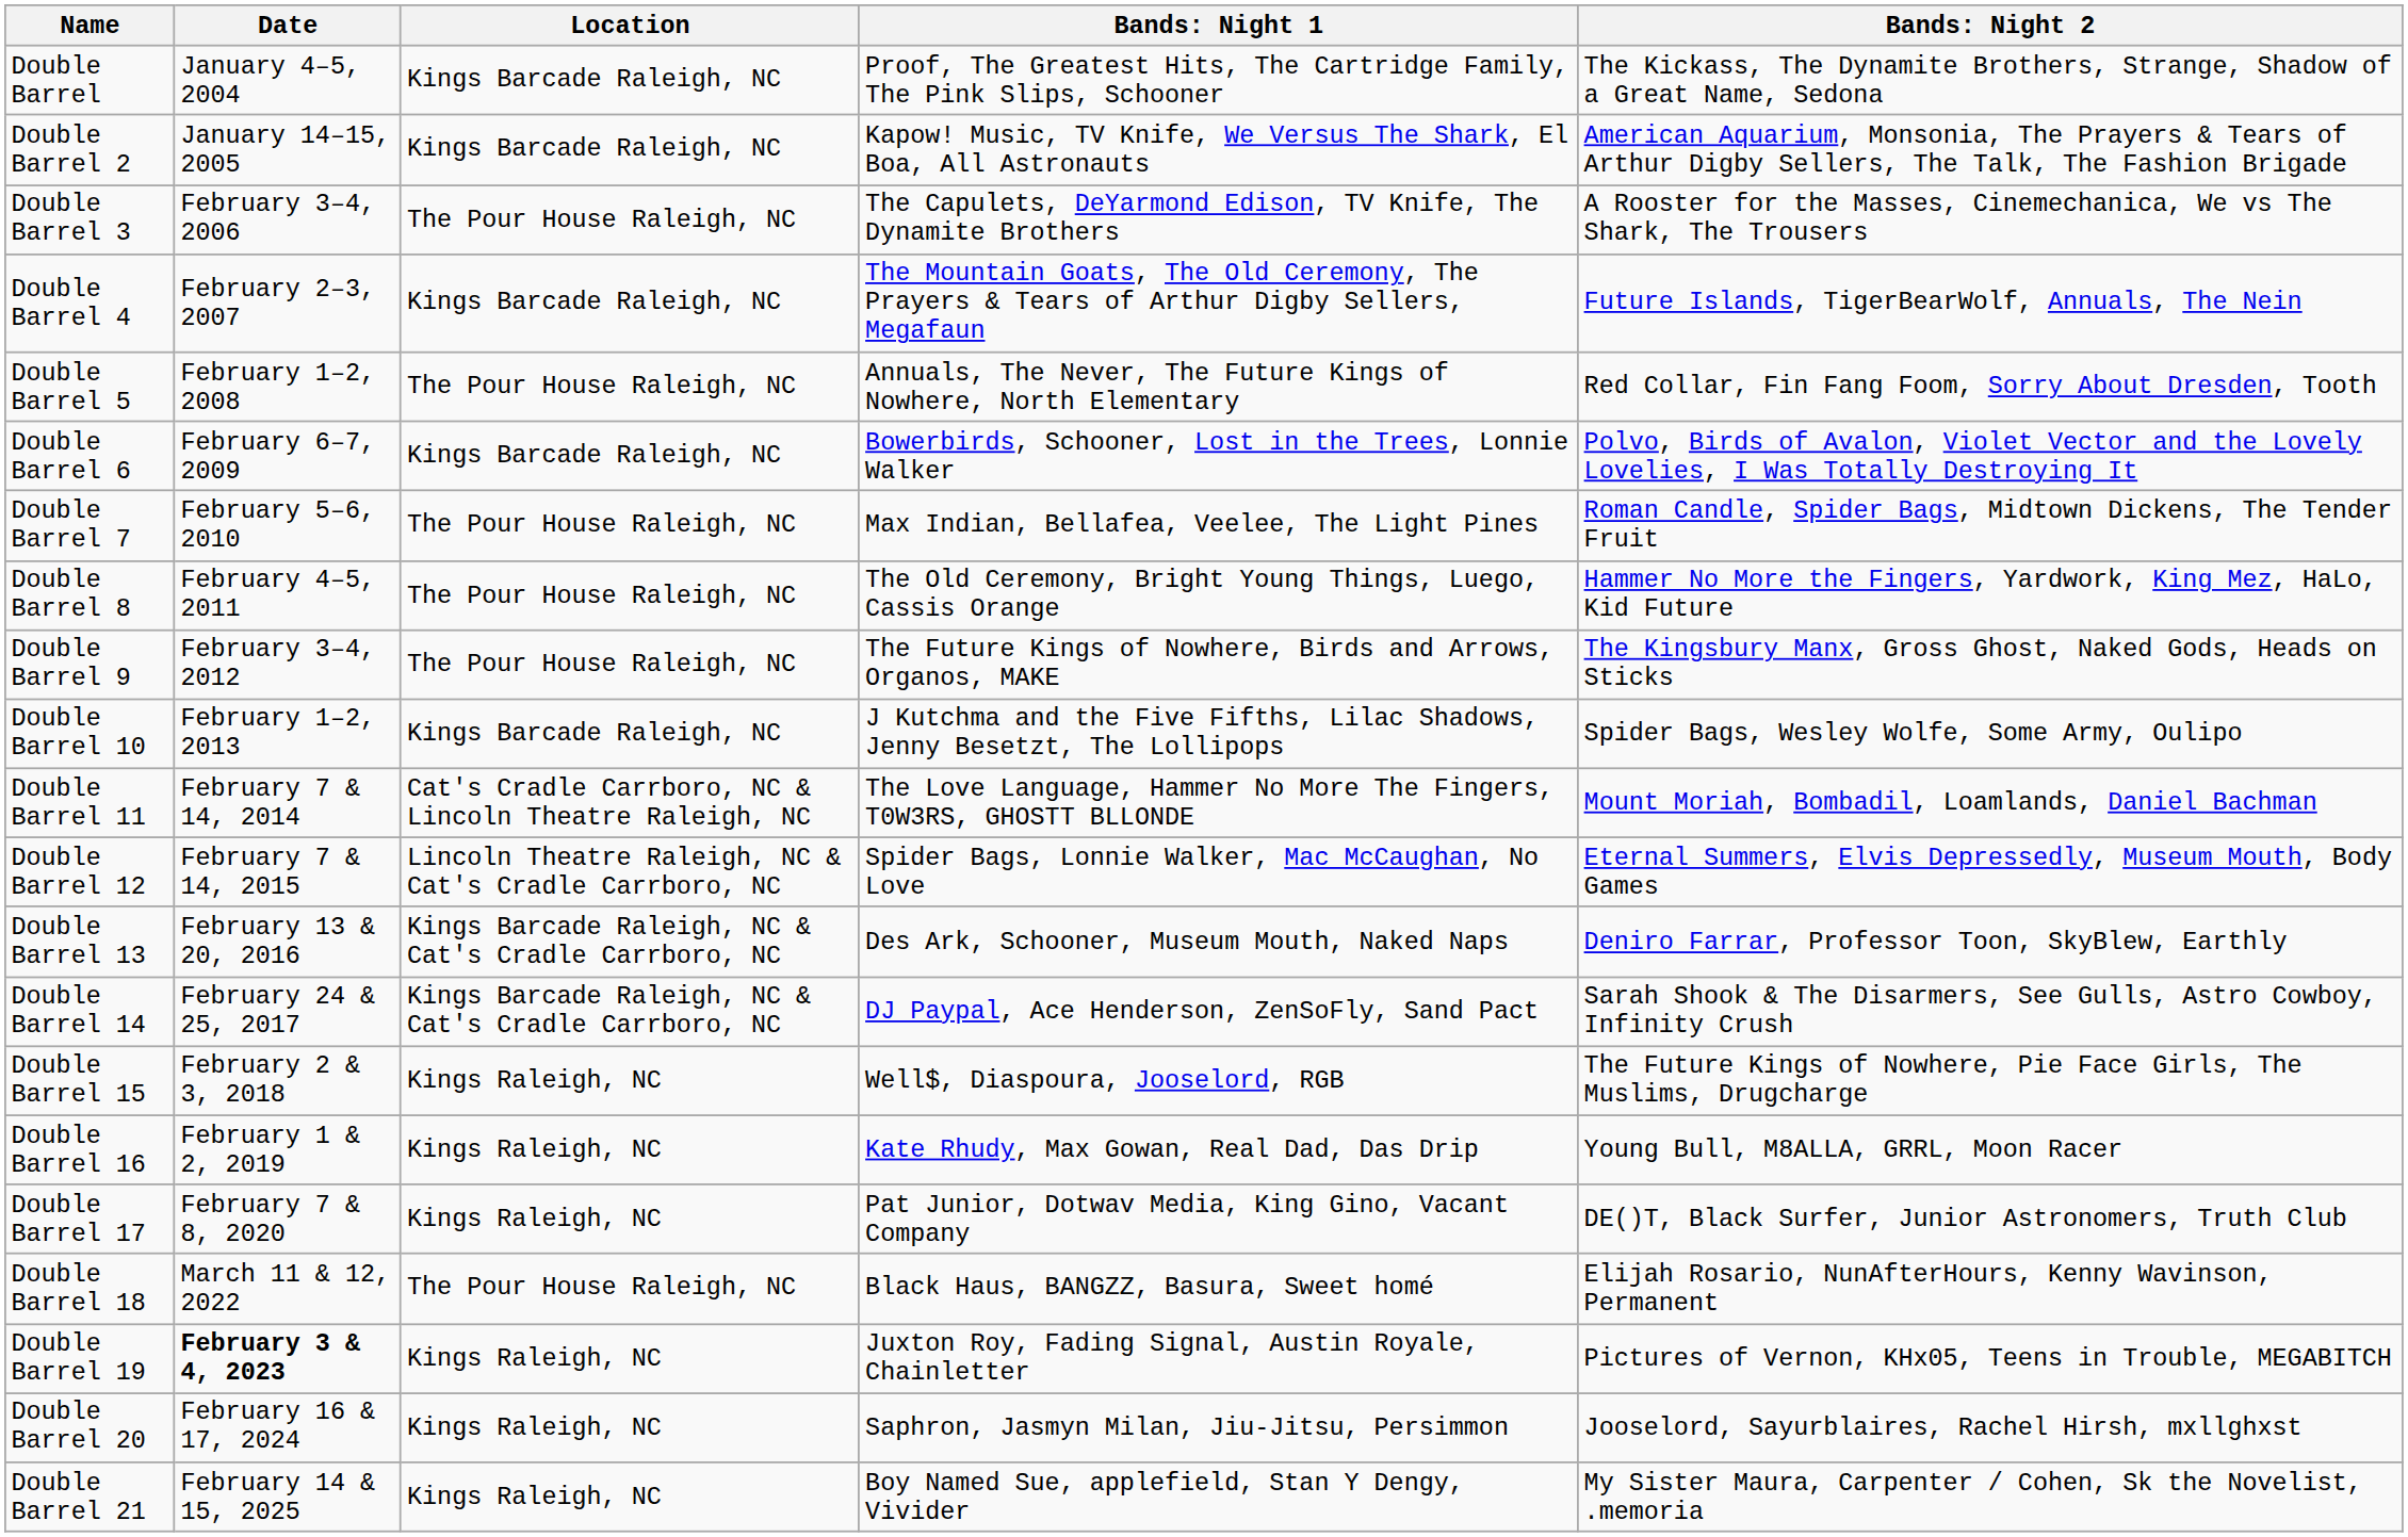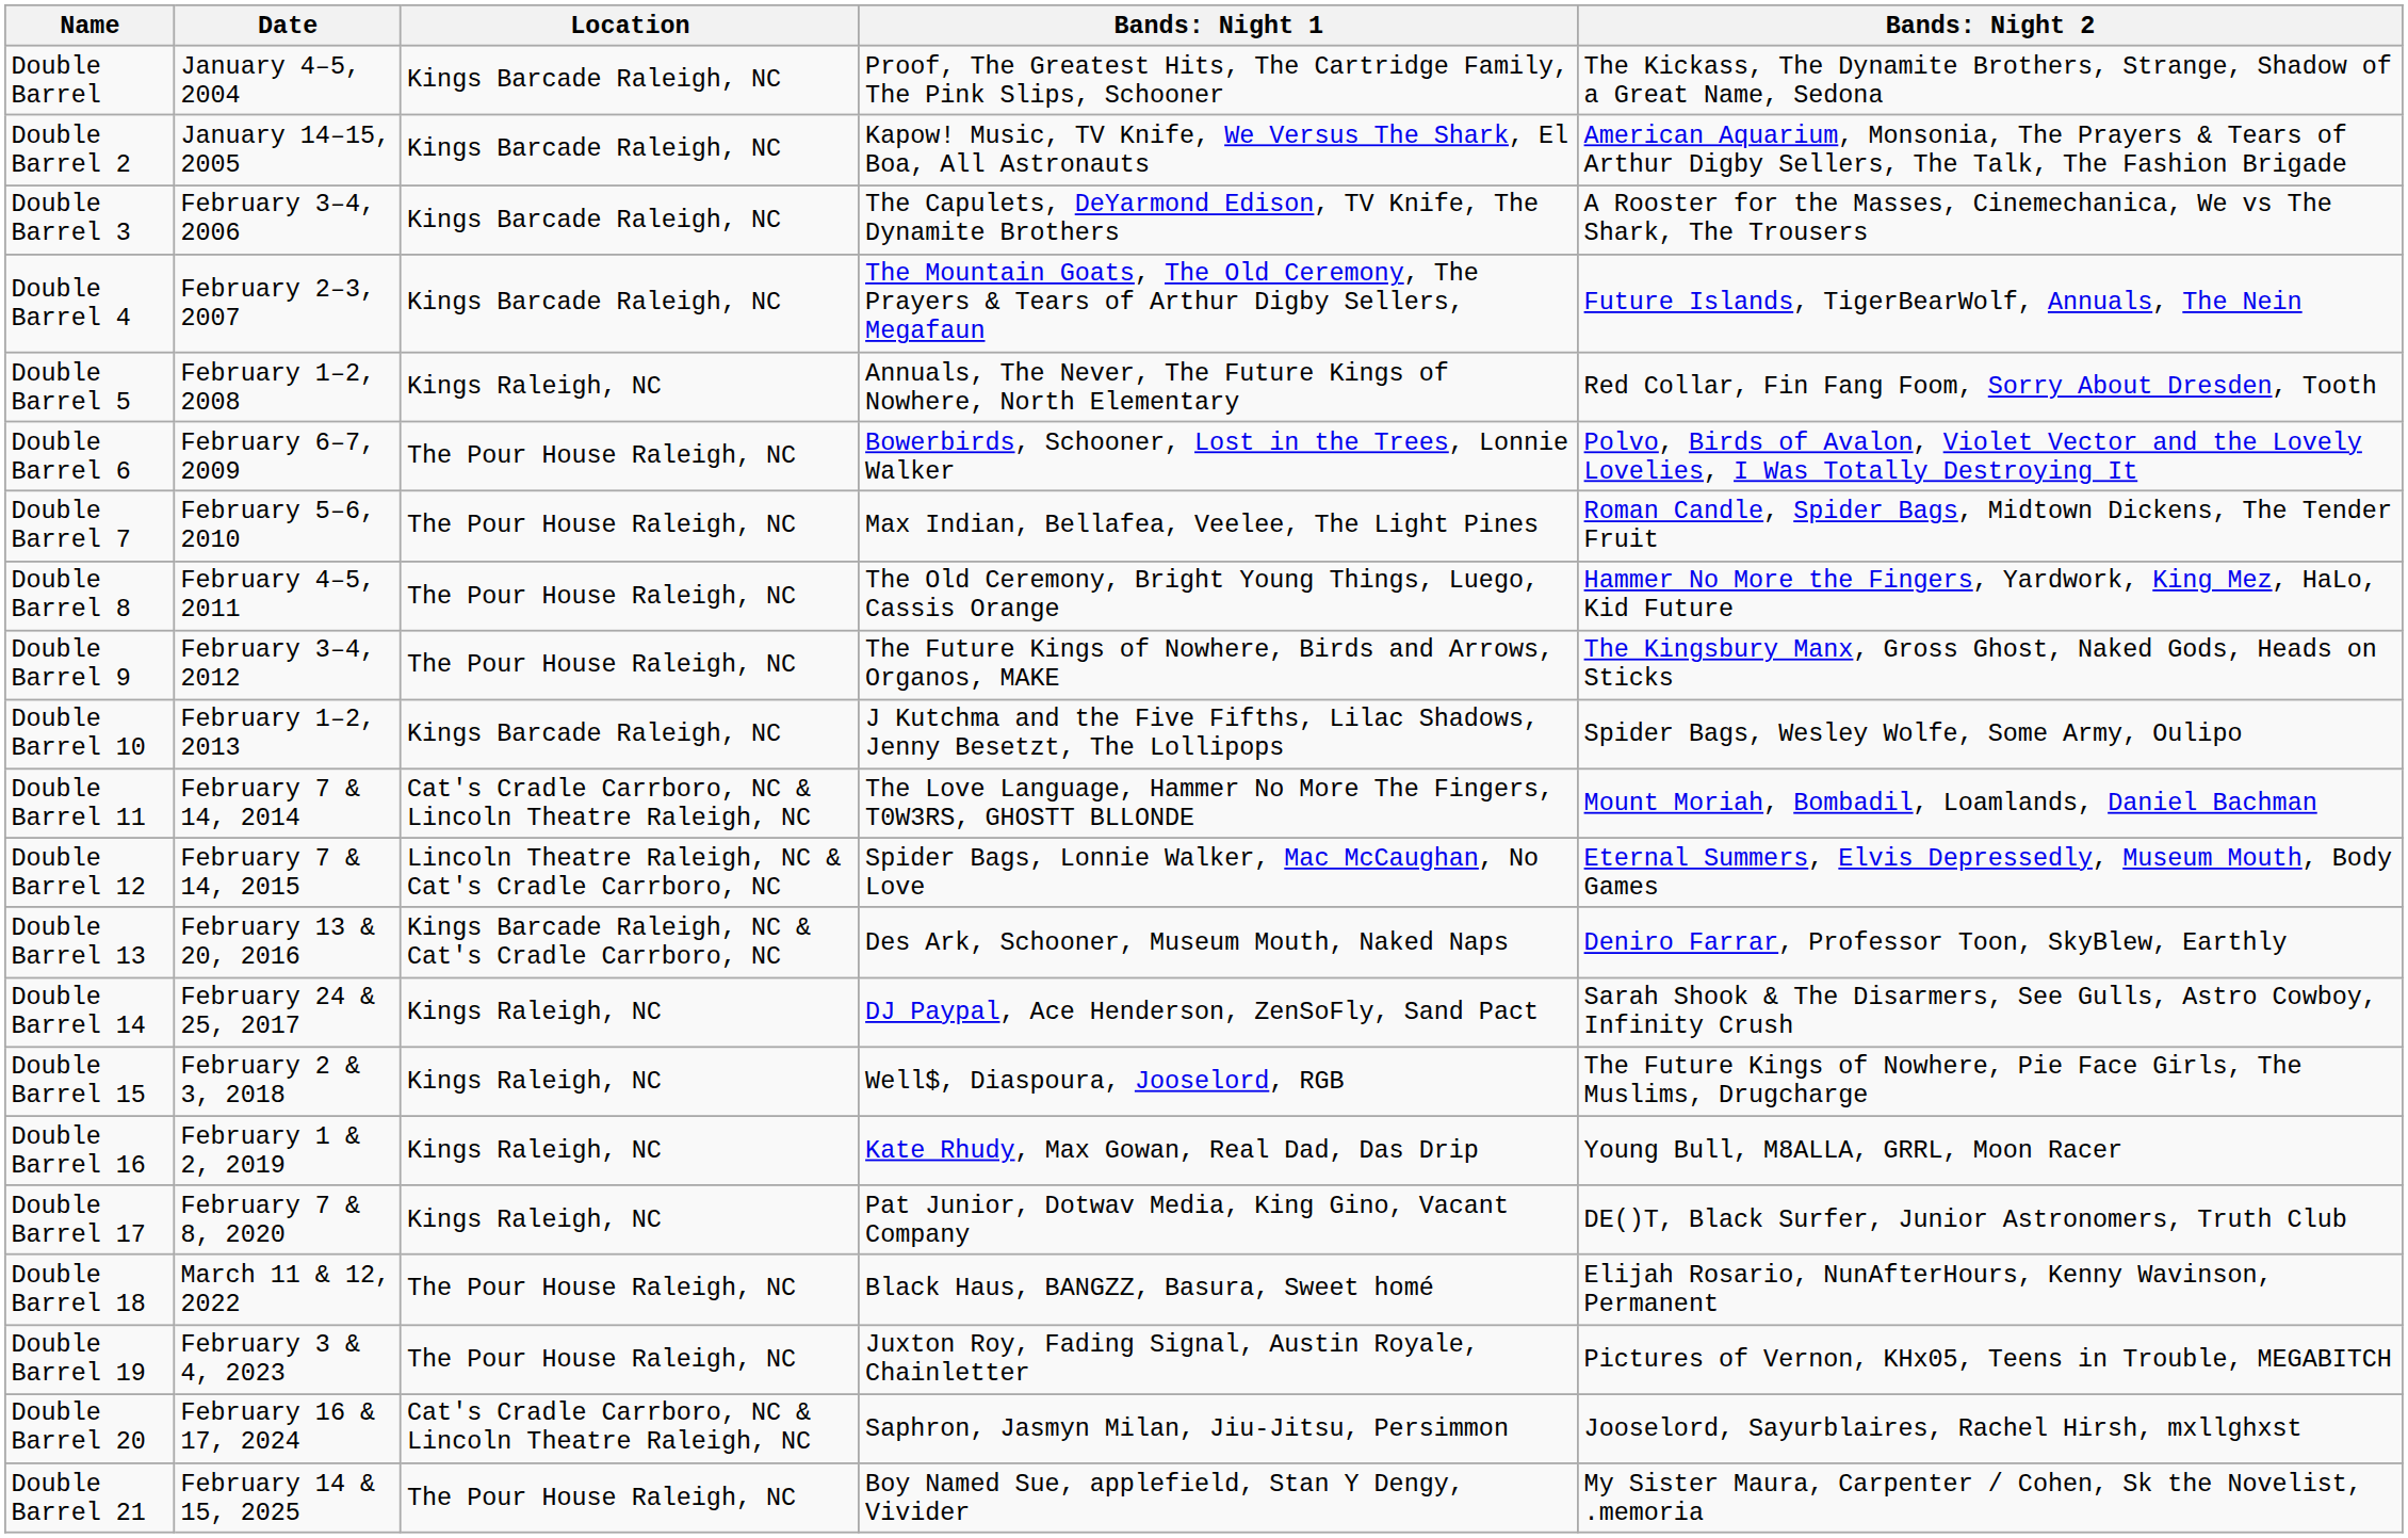Double Barrel 3 | Location: The Pour House Raleigh, NC -> Kings Barcade Raleigh, NC
Double Barrel 5 | Location: The Pour House Raleigh, NC -> Kings Raleigh, NC
Double Barrel 6 | Location: Kings Barcade Raleigh, NC -> The Pour House Raleigh, NC
Double Barrel 14 | Location: Kings Barcade Raleigh, NC & Cat's Cradle Carrboro, NC -> Kings Raleigh, NC
Double Barrel 19 | Date: bold -> normal
Double Barrel 19 | Location: Kings Raleigh, NC -> The Pour House Raleigh, NC
Double Barrel 20 | Location: Kings Raleigh, NC -> Cat's Cradle Carrboro, NC & Lincoln Theatre Raleigh, NC
Double Barrel 21 | Location: Kings Raleigh, NC -> The Pour House Raleigh, NC
